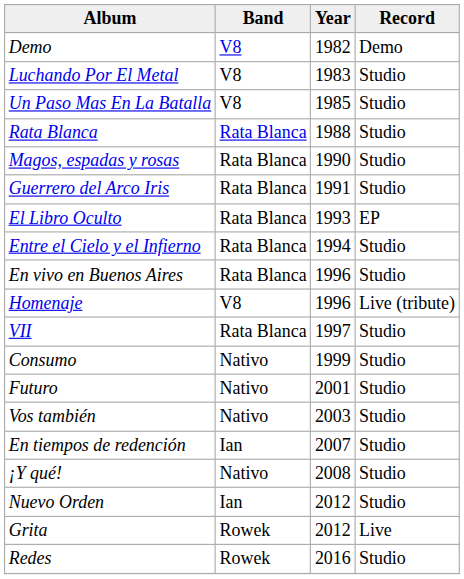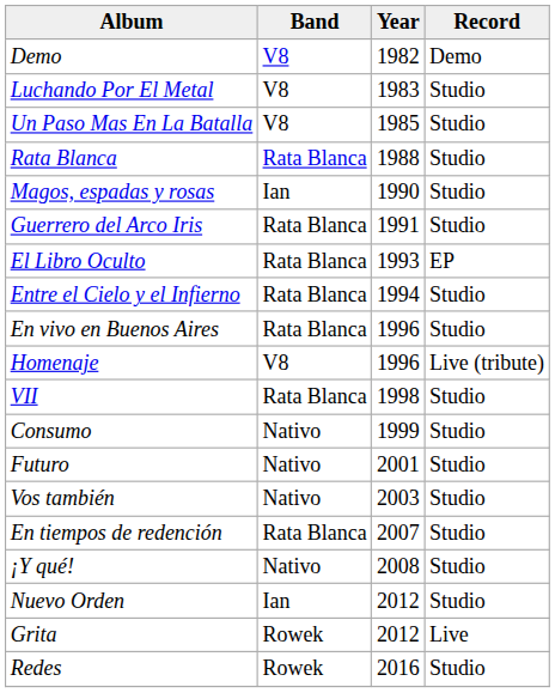Magos, espadas y rosas | Band: Rata Blanca -> Ian
VII | Year: 1997 -> 1998
En tiempos de redención | Band: Ian -> Rata Blanca
